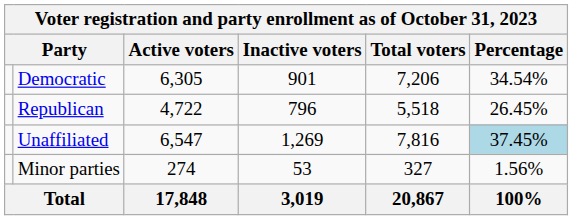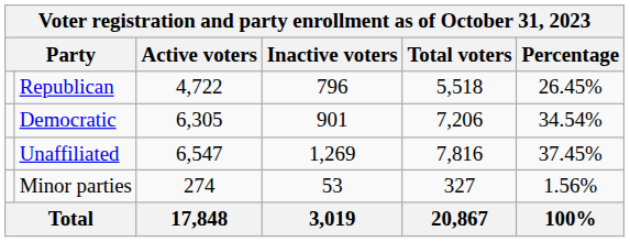rows swapped: Democratic <-> Republican
Unaffiliated | Percentage: lightblue background -> no background
